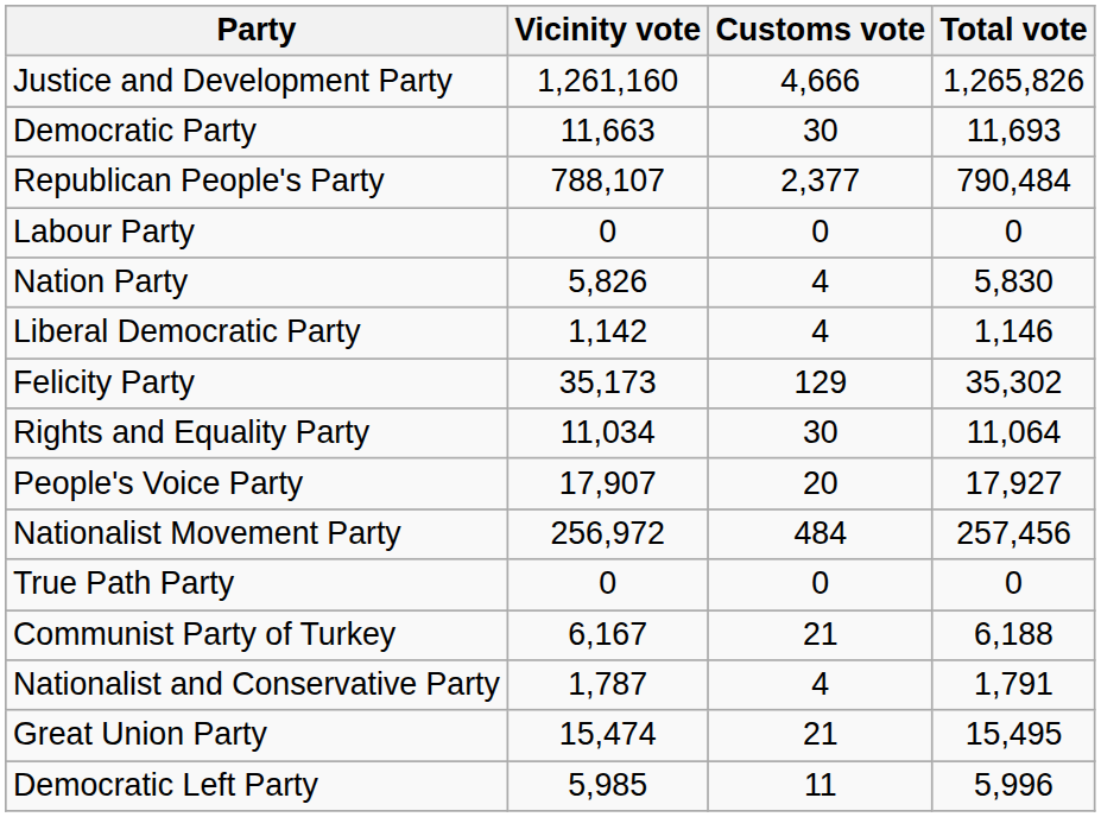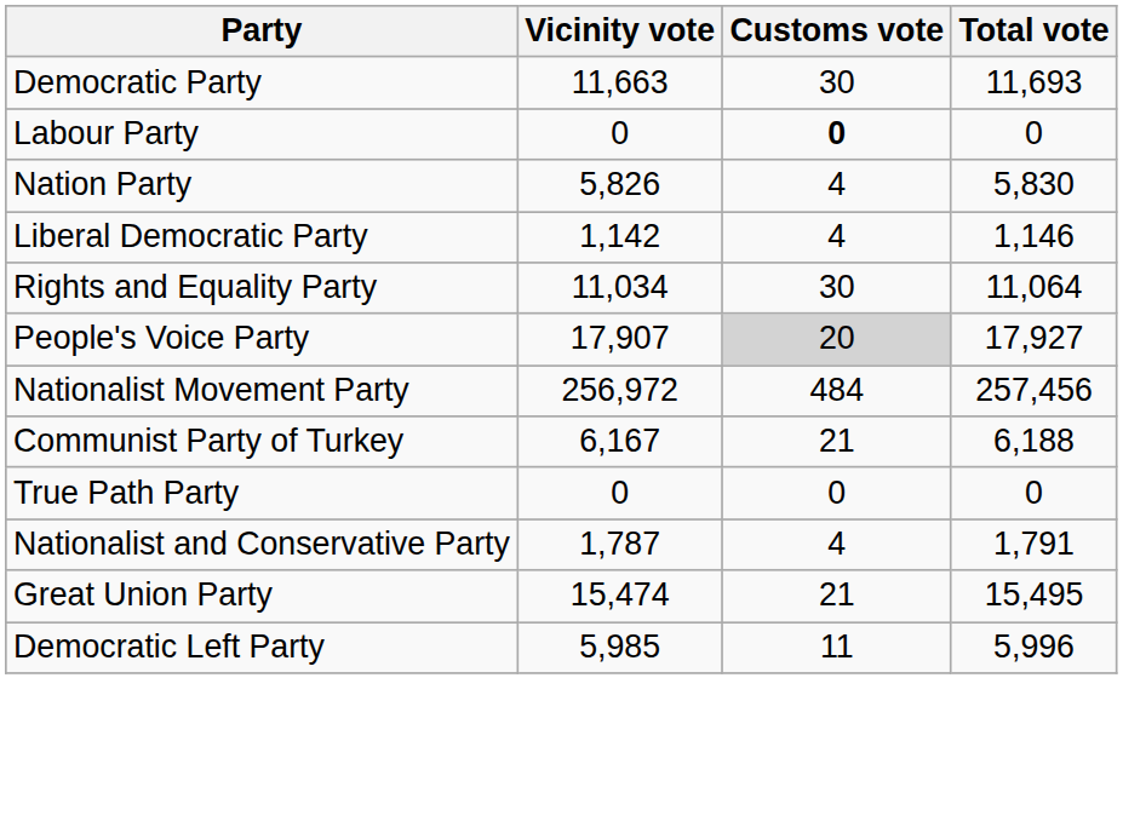- row: Justice and Development Party | 1,261,160 | 4,666 | 1,265,826
- row: Republican People's Party | 788,107 | 2,377 | 790,484
Labour Party | Customs vote: normal -> bold
- row: Felicity Party | 35,173 | 129 | 35,302
People's Voice Party | Customs vote: no background -> lightgrey background
rows swapped: True Path Party <-> Communist Party of Turkey
